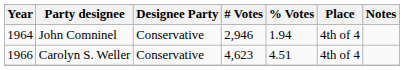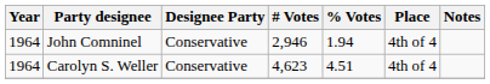Carolyn S. Weller | Year: 1966 -> 1964
